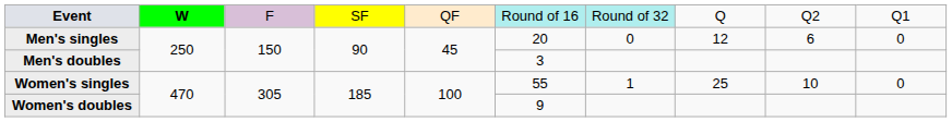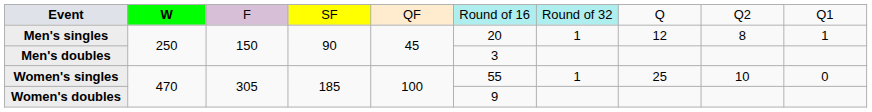Men's singles | column 7: 0 -> 1
Men's singles | column 9: 6 -> 8
Men's singles | column 10: 0 -> 1
